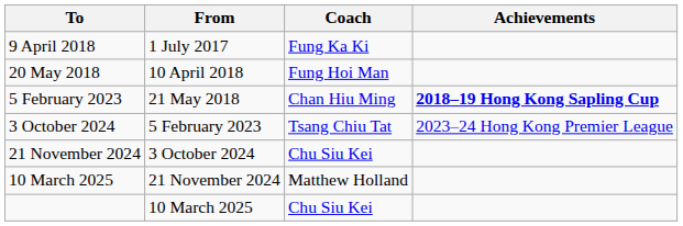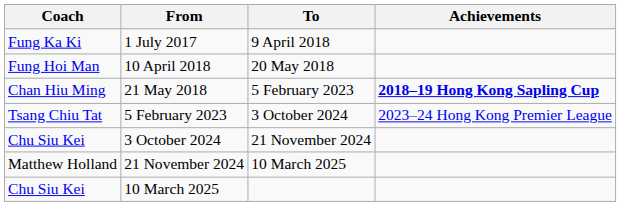columns swapped: Coach <-> To
